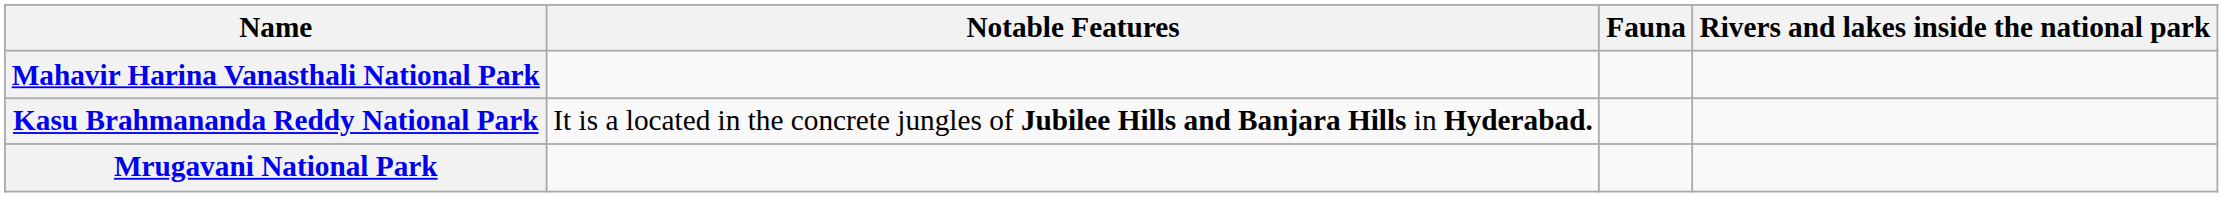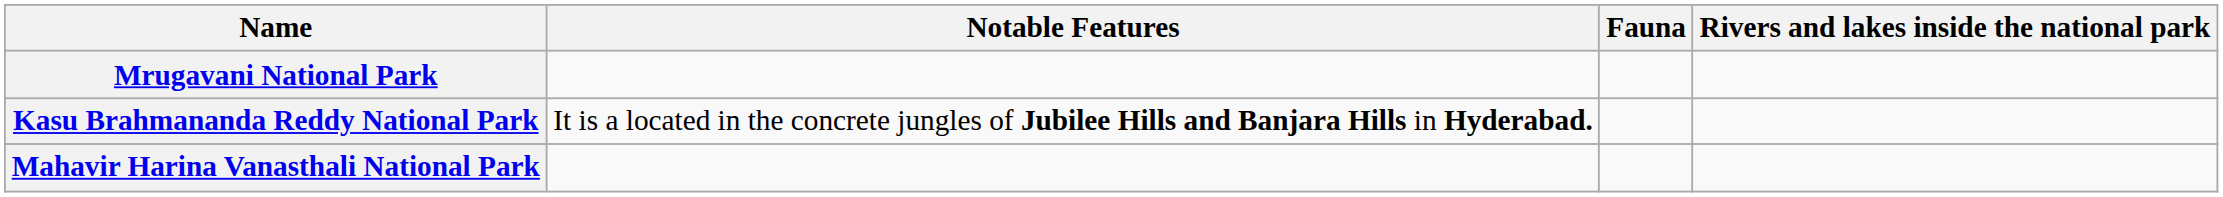rows swapped: Mahavir Harina Vanasthali National Park <-> Mrugavani National Park
